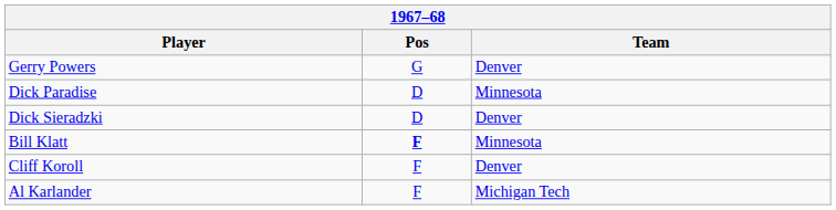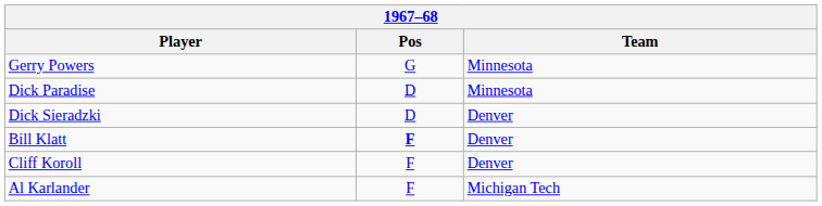Gerry Powers | Team: Denver -> Minnesota
Bill Klatt | Team: Minnesota -> Denver
